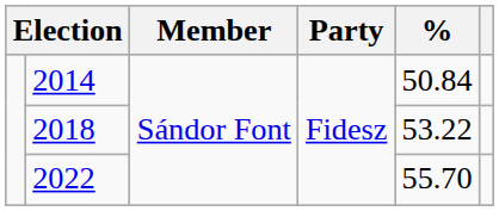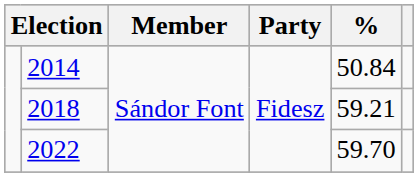2018 | %: 53.22 -> 59.21
2022 | %: 55.70 -> 59.70
